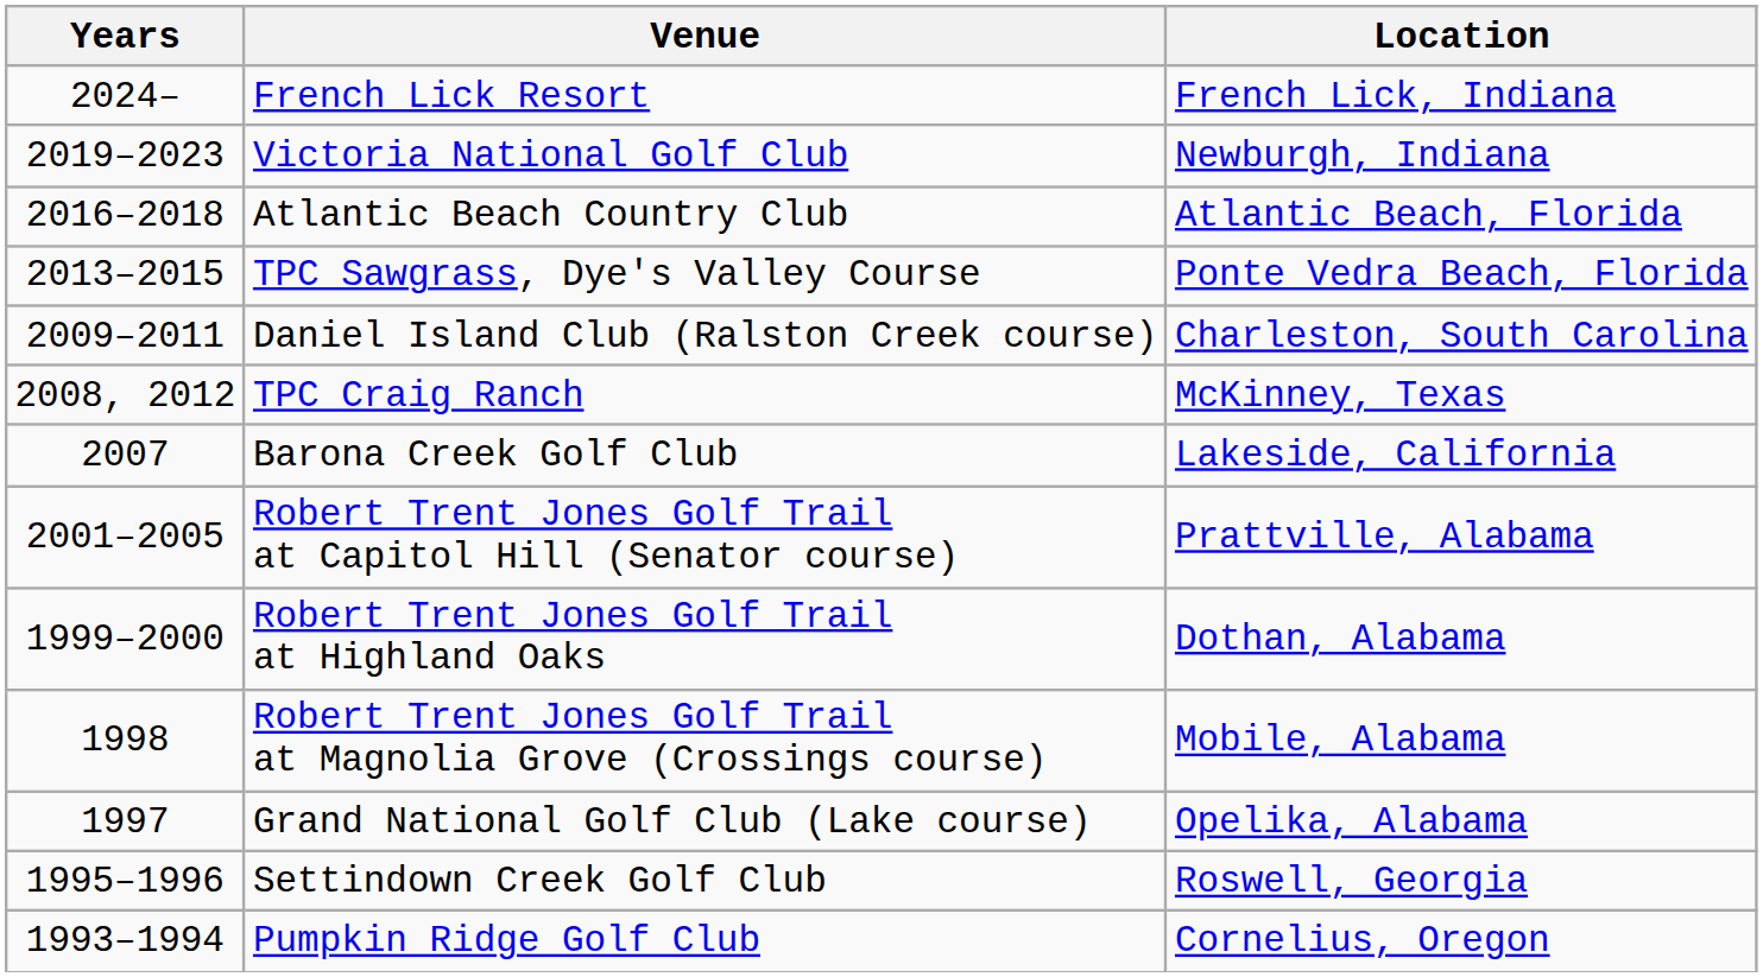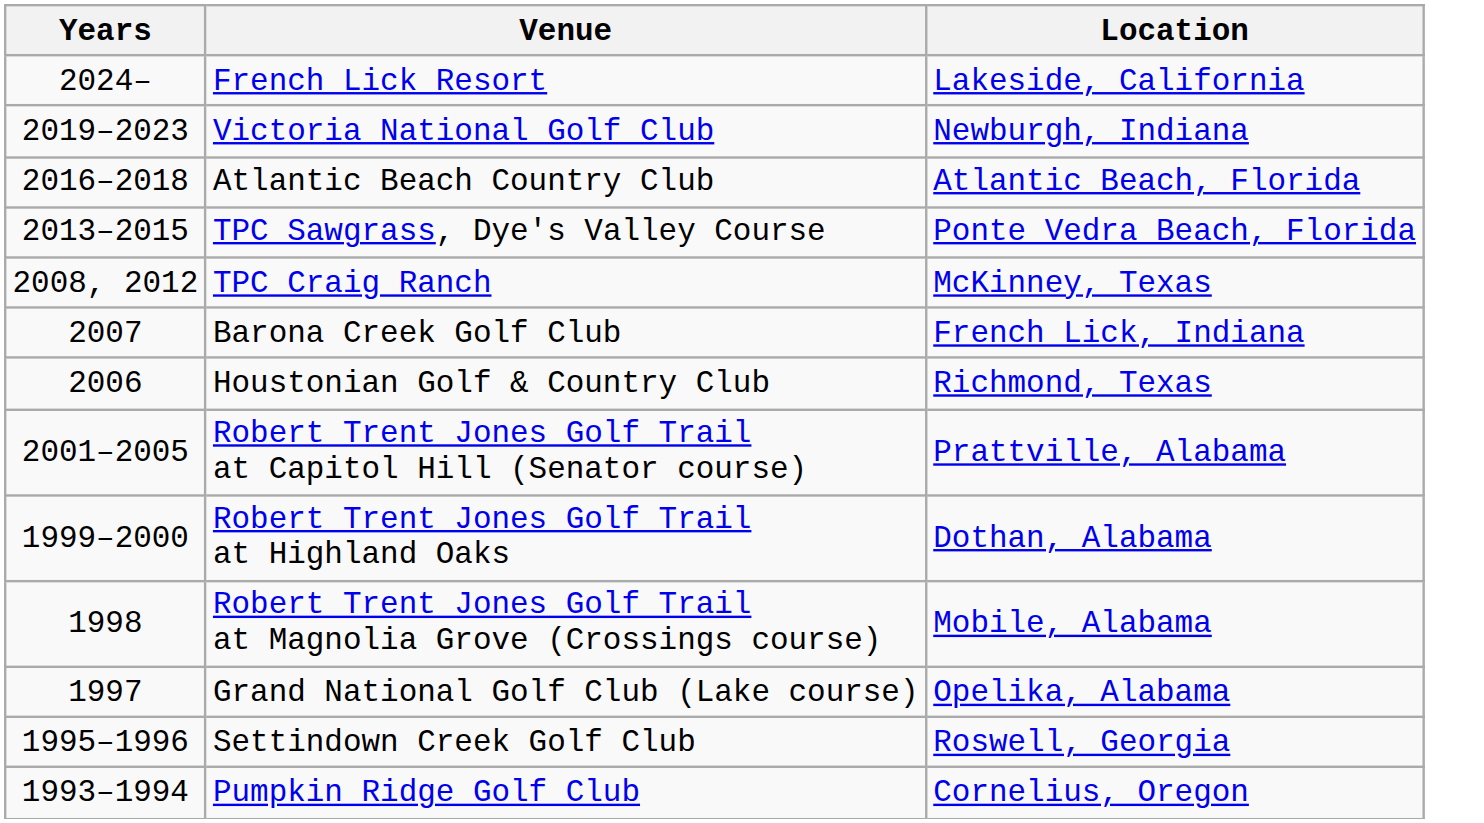French Lick Resort | Location: French Lick, Indiana -> Lakeside, California
- row: 2009–2011 | Daniel Island Club (Ralston Creek course) | Charleston, South Carolina
Barona Creek Golf Club | Location: Lakeside, California -> French Lick, Indiana
+ row: 2006 | Houstonian Golf & Country Club | Richmond, Texas
